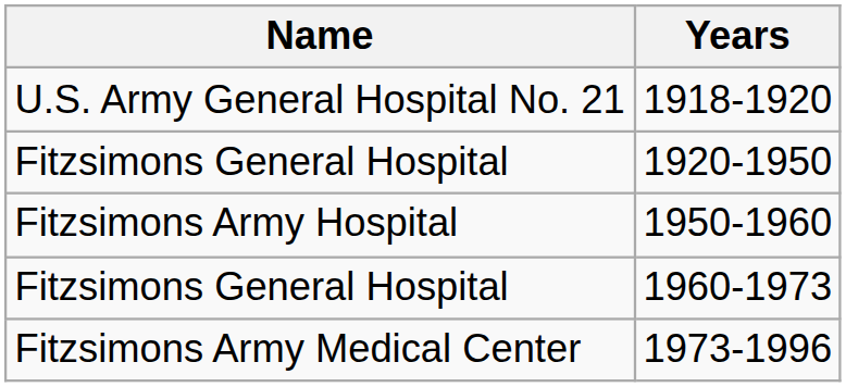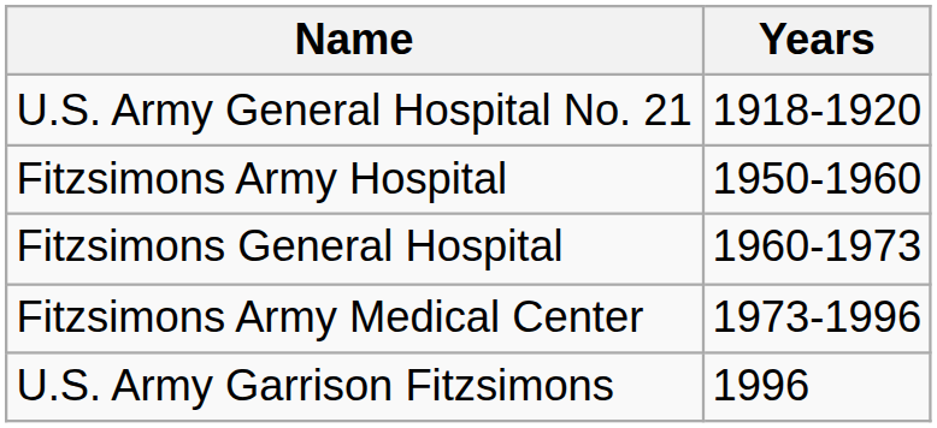- row: Fitzsimons General Hospital | 1920-1950
+ row: U.S. Army Garrison Fitzsimons | 1996
